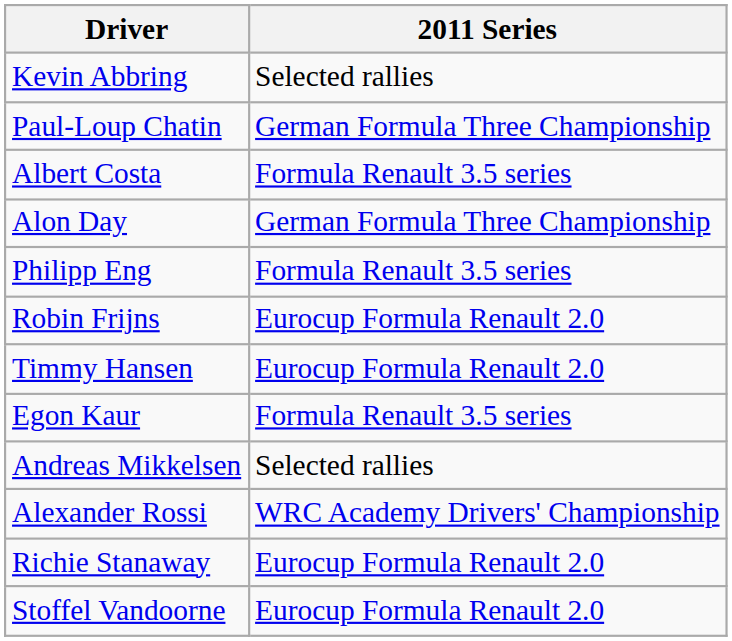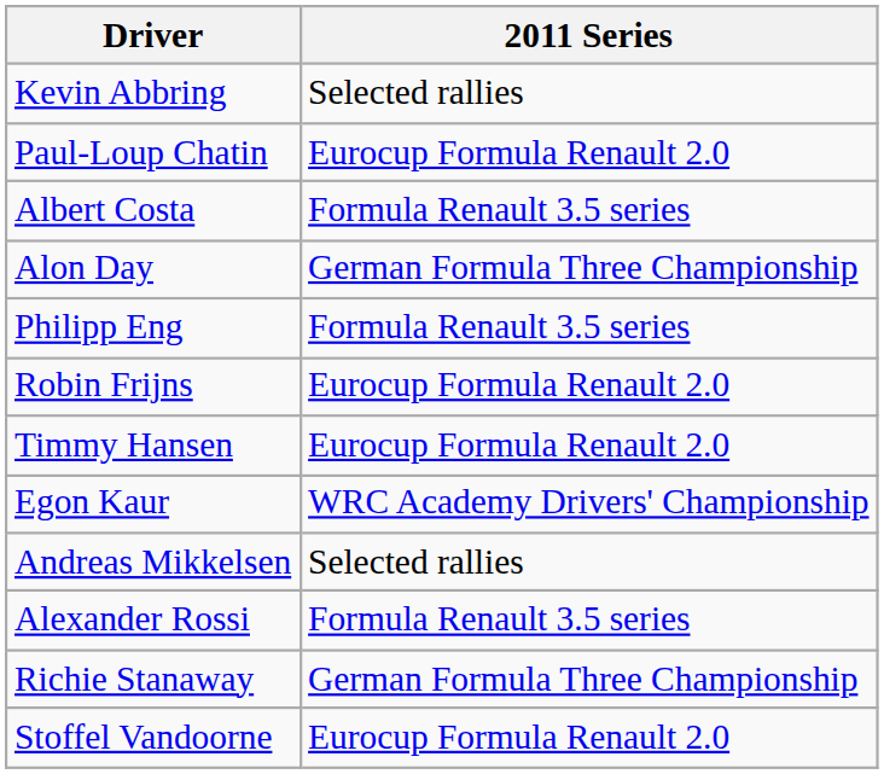Paul-Loup Chatin | 2011 Series: German Formula Three Championship -> Eurocup Formula Renault 2.0
Egon Kaur | 2011 Series: Formula Renault 3.5 series -> WRC Academy Drivers' Championship
Alexander Rossi | 2011 Series: WRC Academy Drivers' Championship -> Formula Renault 3.5 series
Richie Stanaway | 2011 Series: Eurocup Formula Renault 2.0 -> German Formula Three Championship
